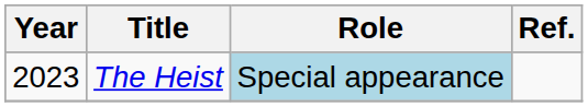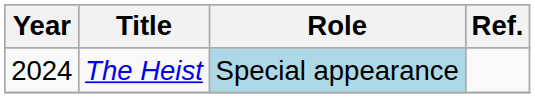The Heist | Year: 2023 -> 2024
